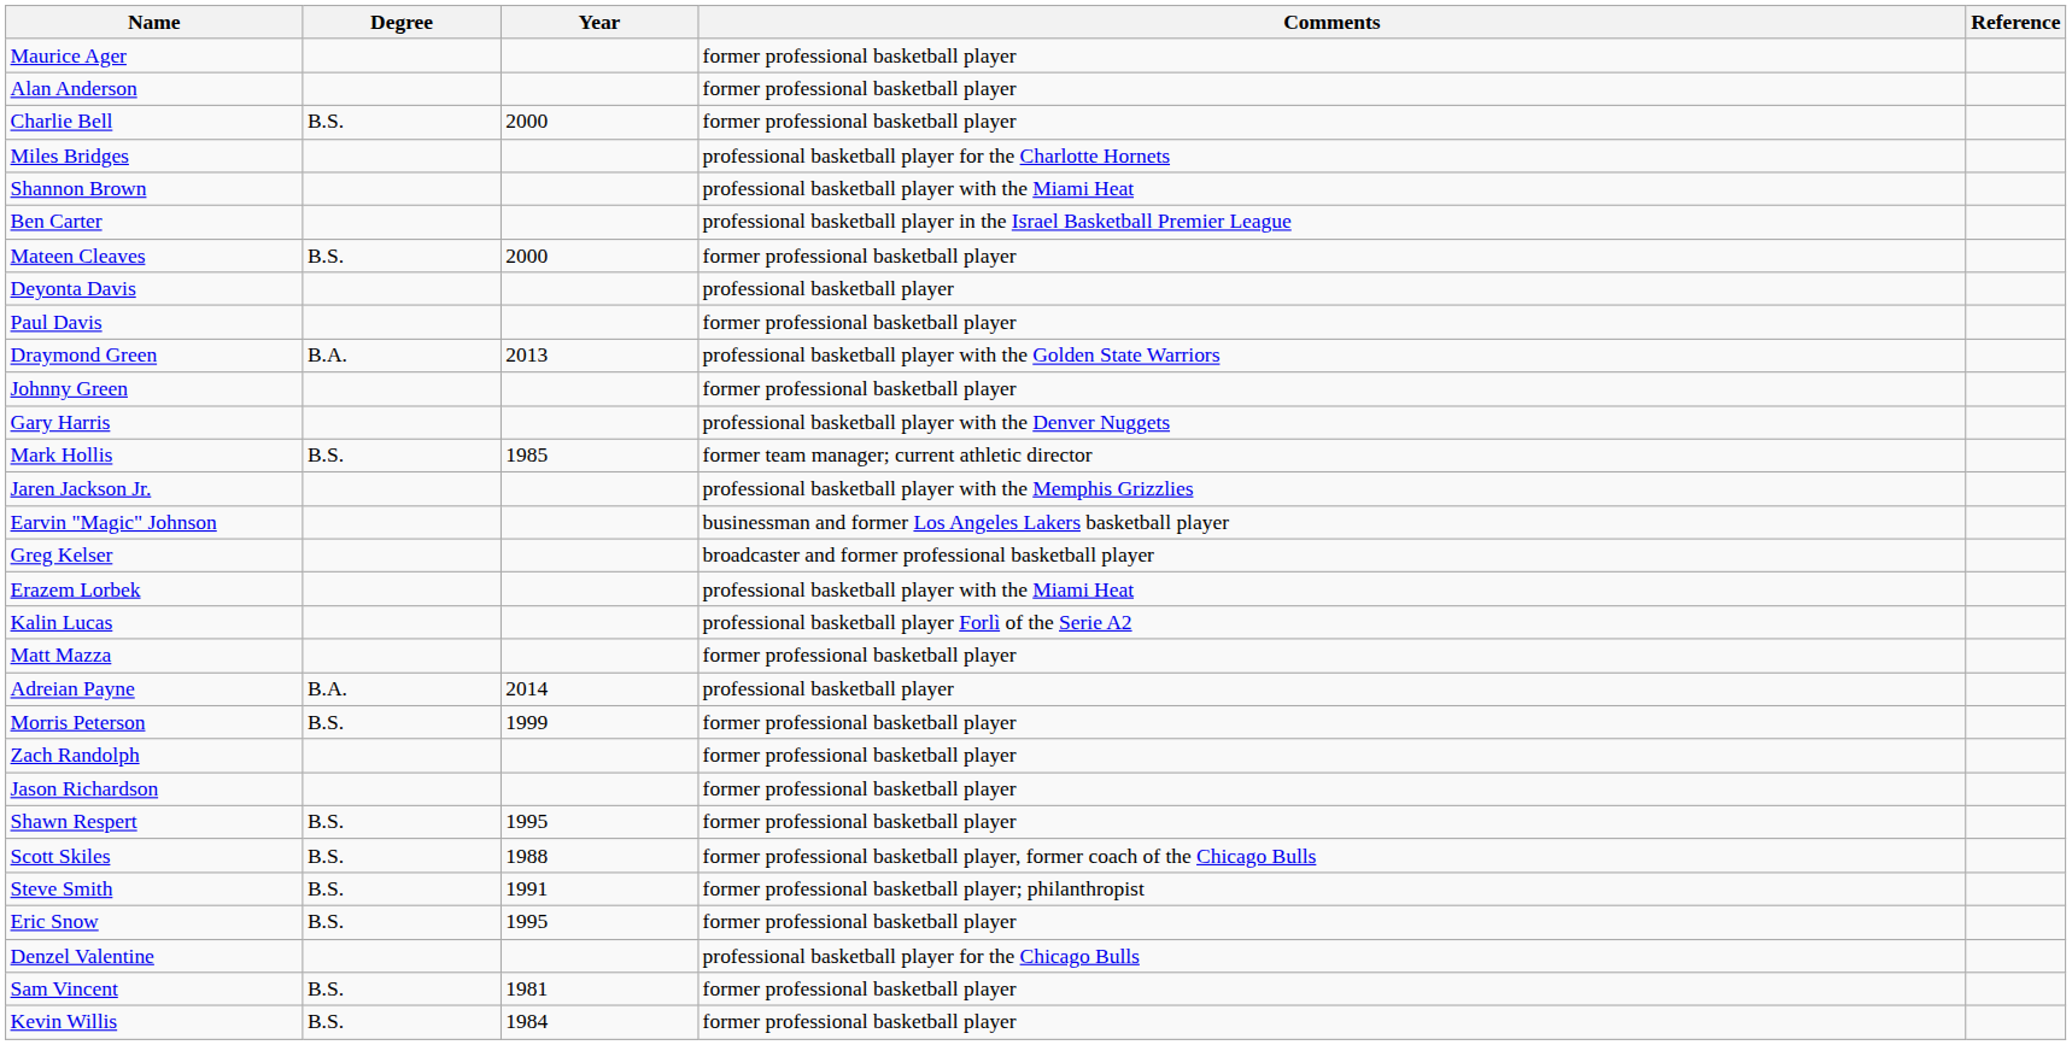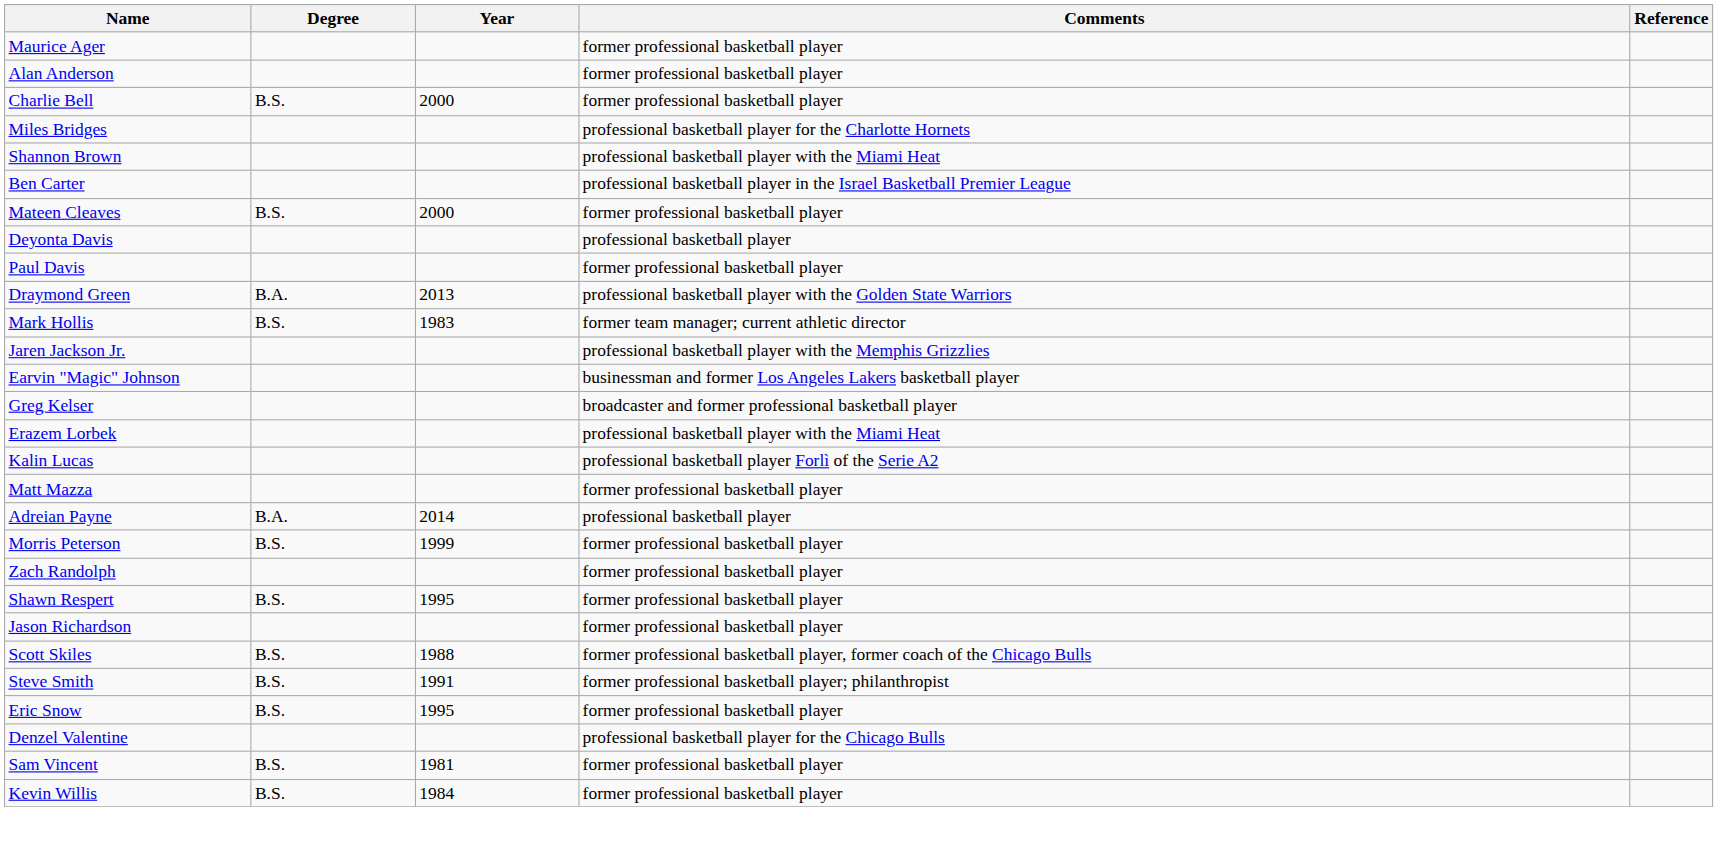- row: Johnny Green | former professional basketball player
- row: Gary Harris | professional basketball player with the Denver Nuggets
Mark Hollis | Year: 1985 -> 1983
rows swapped: Shawn Respert <-> Jason Richardson
